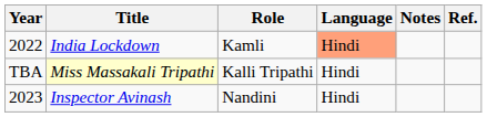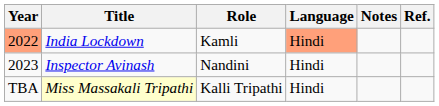India Lockdown | Year: no background -> lightsalmon background
rows swapped: Inspector Avinash <-> Miss Massakali Tripathi
